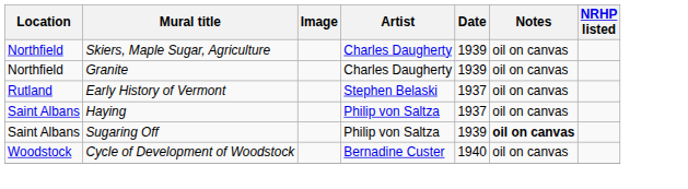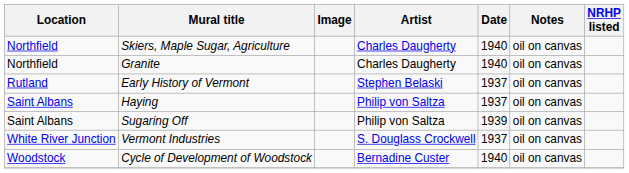Skiers, Maple Sugar, Agriculture | Date: 1939 -> 1940
Granite | Date: 1939 -> 1940
Sugaring Off | Notes: bold -> normal
+ row: White River Junction | Vermont Industries | S. Douglass Crockwell | 1937 | oil on canvas
